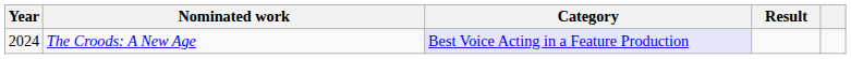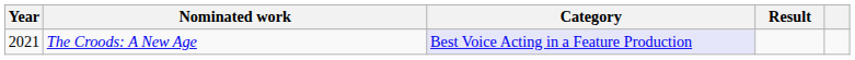The Croods: A New Age | Year: 2024 -> 2021
